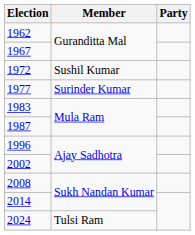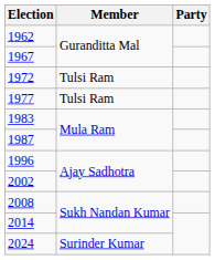1972 | Member: Sushil Kumar -> Tulsi Ram
1977 | Member: Surinder Kumar -> Tulsi Ram
2024 | Member: Tulsi Ram -> Surinder Kumar
